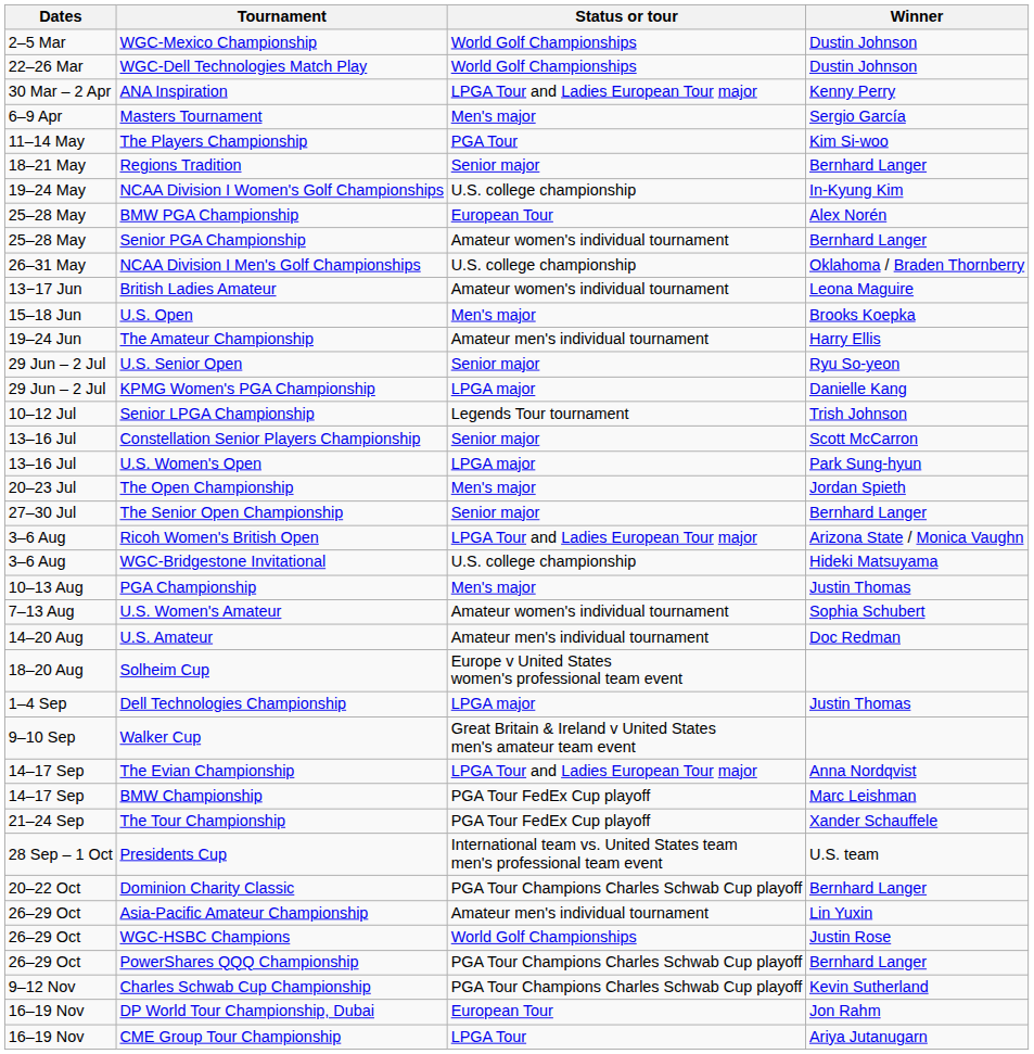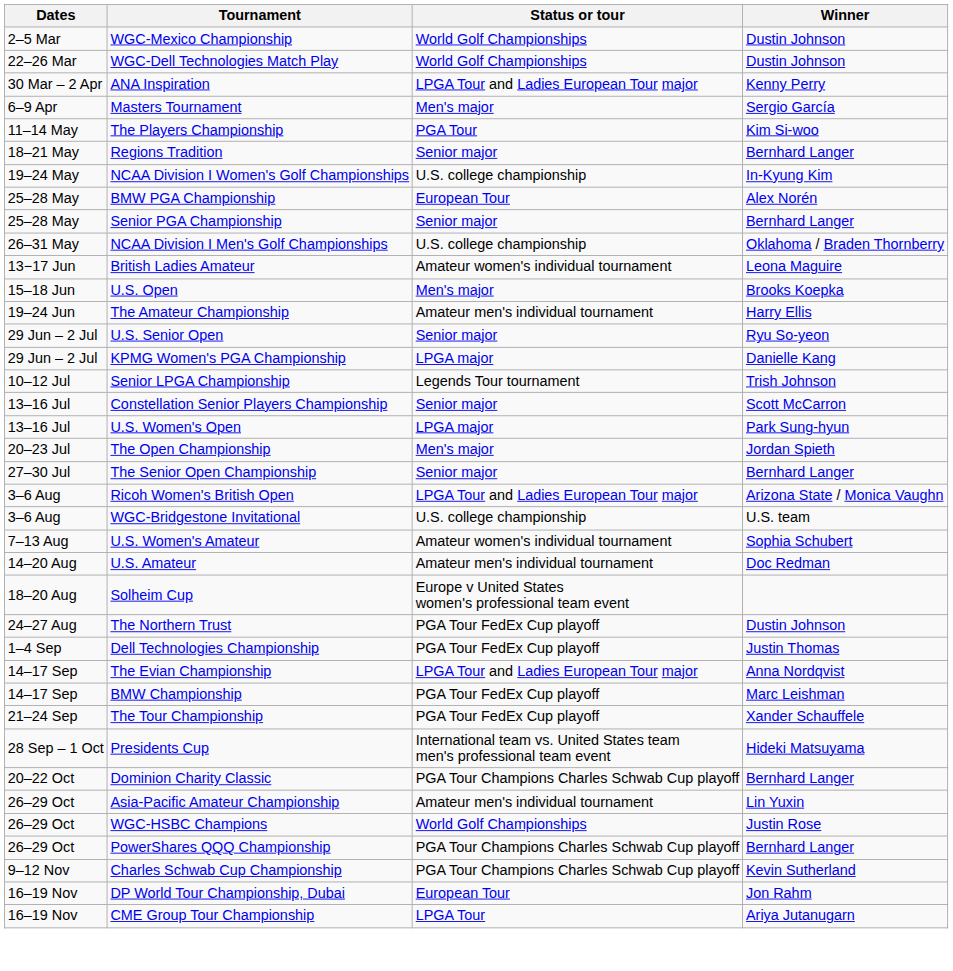Senior PGA Championship | Status or tour: Amateur women's individual tournament -> Senior major
WGC-Bridgestone Invitational | Winner: Hideki Matsuyama -> U.S. team
- row: 10–13 Aug | PGA Championship | Men's major | Justin Thomas
+ row: 24–27 Aug | The Northern Trust | PGA Tour FedEx Cup playoff | Dustin Johnson
Dell Technologies Championship | Status or tour: LPGA major -> PGA Tour FedEx Cup playoff
- row: 9–10 Sep | Walker Cup | Great Britain & Ireland v United States men's amateur team event
Presidents Cup | Winner: U.S. team -> Hideki Matsuyama
